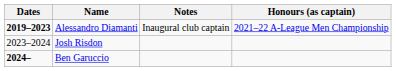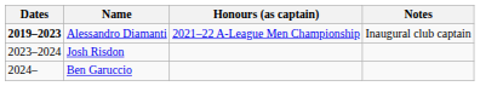columns swapped: Notes <-> Honours (as captain)
Ben Garuccio | Dates: bold -> normal
